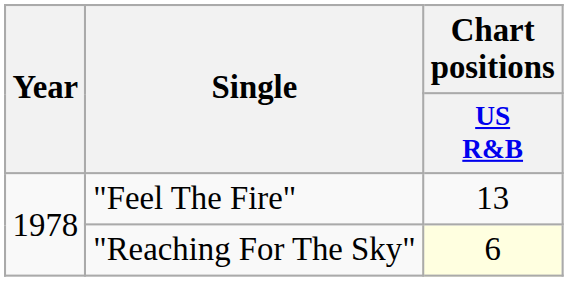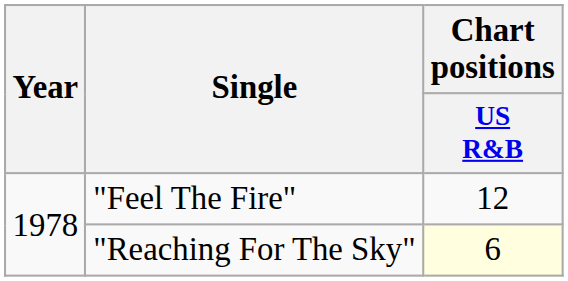"Feel The Fire" | Chart positions / US R&B: 13 -> 12
